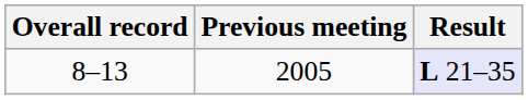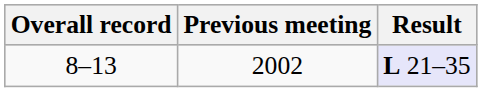8–13 | Previous meeting: 2005 -> 2002
